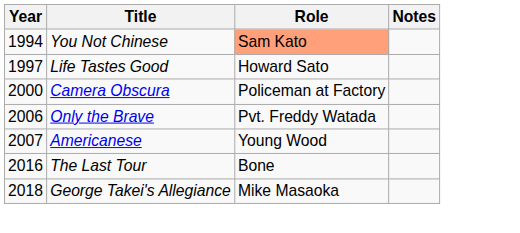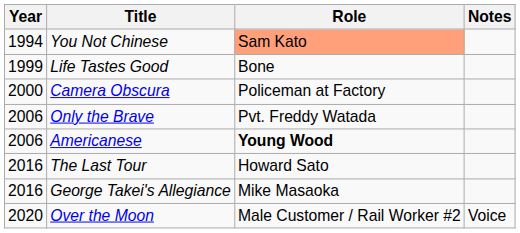Life Tastes Good | Year: 1997 -> 1999
Life Tastes Good | Role: Howard Sato -> Bone
Americanese | Year: 2007 -> 2006
Americanese | Role: normal -> bold
The Last Tour | Role: Bone -> Howard Sato
George Takei's Allegiance | Year: 2018 -> 2016
+ row: 2020 | Over the Moon | Male Customer / Rail Worker #2 | Voice
